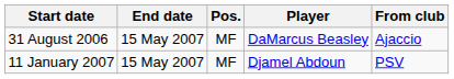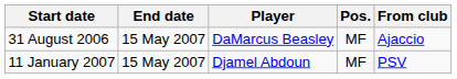columns swapped: Pos. <-> Player
